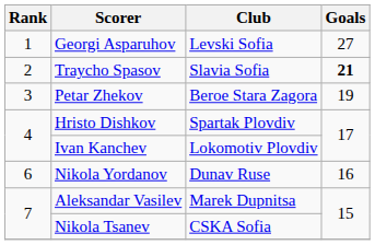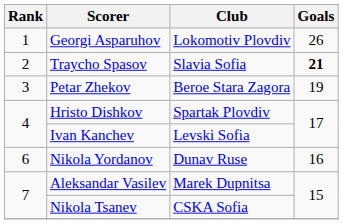Georgi Asparuhov | Club: Levski Sofia -> Lokomotiv Plovdiv
Georgi Asparuhov | Goals: 27 -> 26
Ivan Kanchev | Club: Lokomotiv Plovdiv -> Levski Sofia
